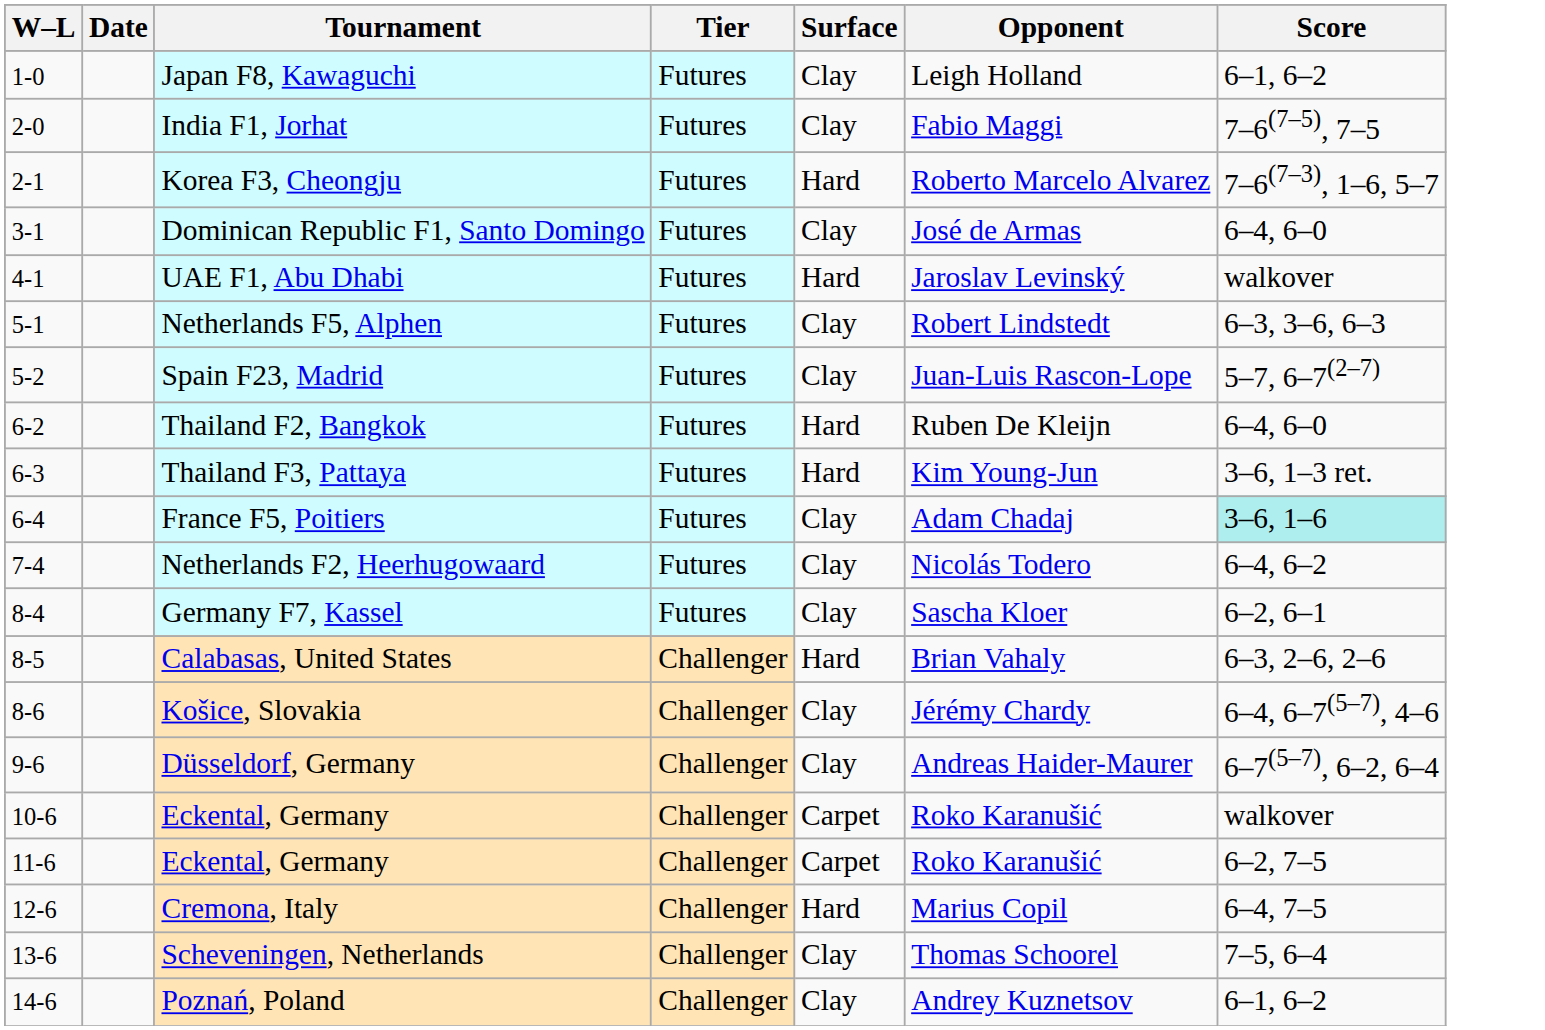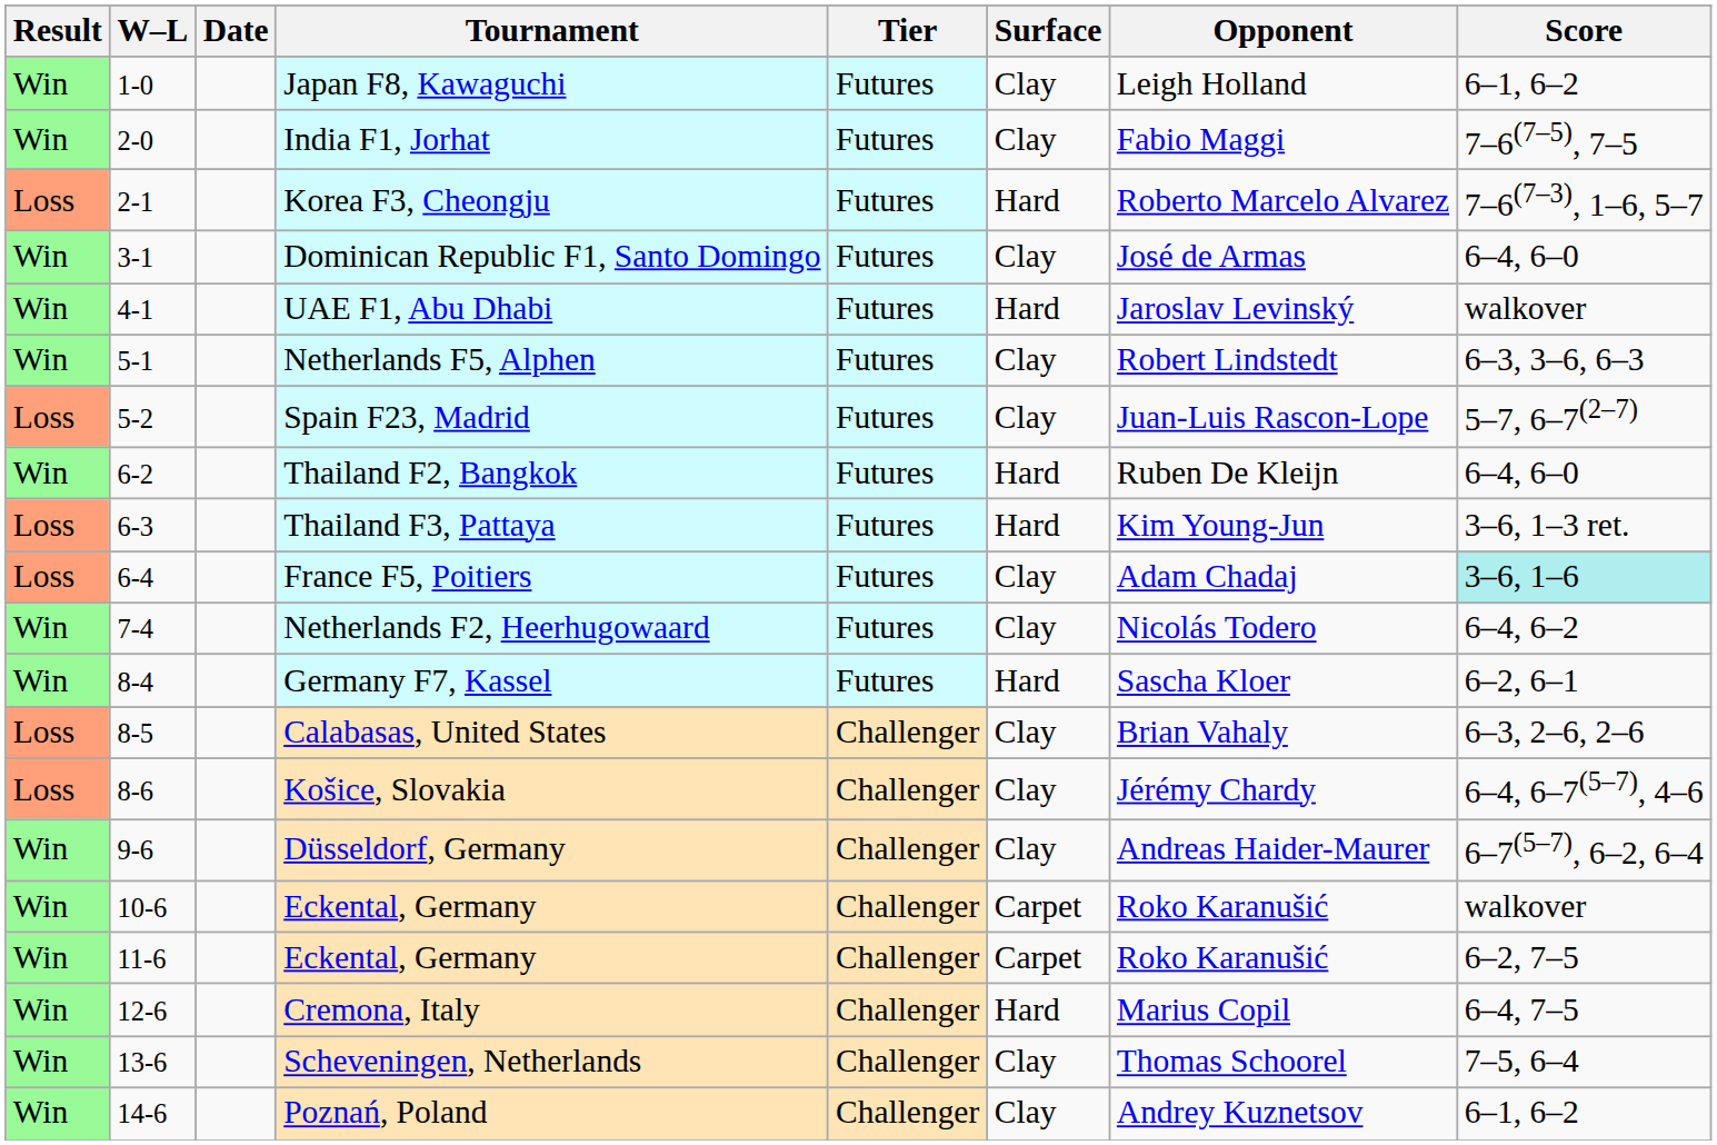+ column: Result | Win | Win | Loss | Win | Win | Win | Loss | Win | Loss | Loss | Win | Win | Loss | Loss | Win | Win | Win | Win | Win | Win
Germany F7, Kassel | Surface: Clay -> Hard
Calabasas, United States | Surface: Hard -> Clay
